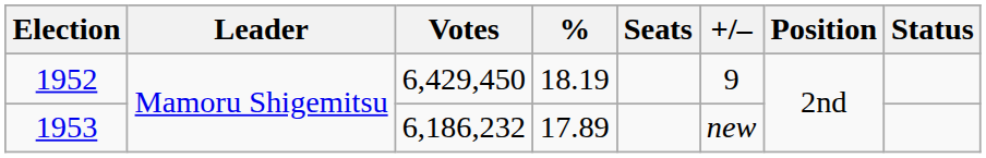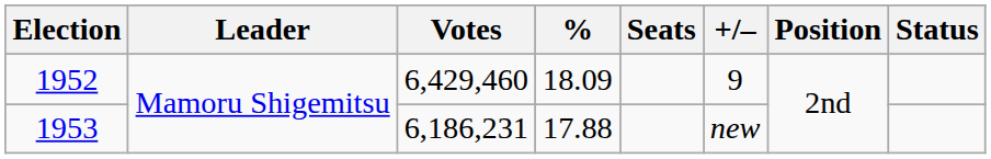1952 | Votes: 6,429,450 -> 6,429,460
1952 | %: 18.19 -> 18.09
1953 | Votes: 6,186,232 -> 6,186,231
1953 | %: 17.89 -> 17.88
